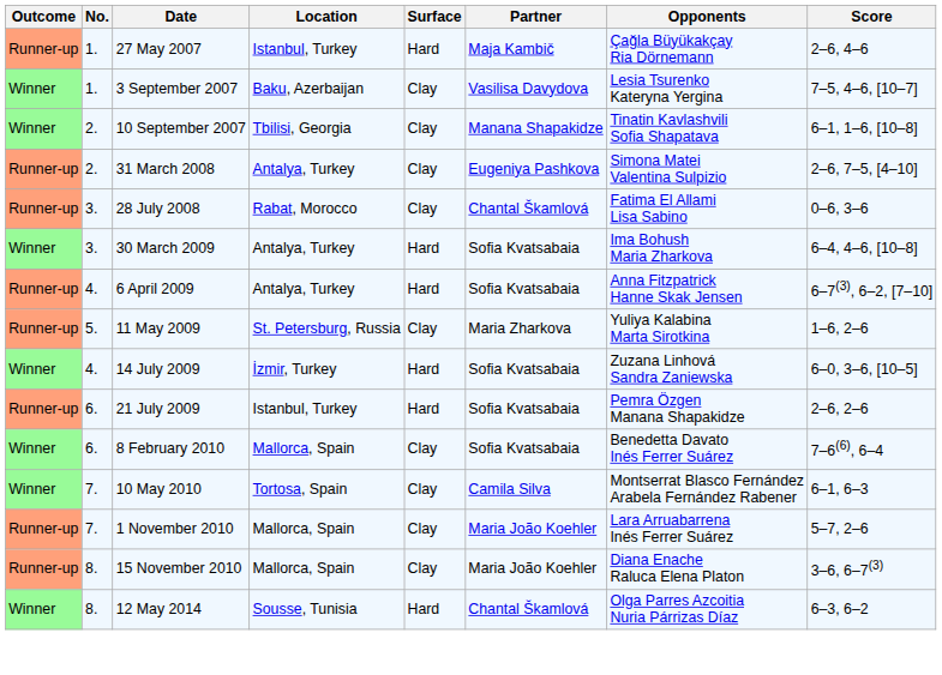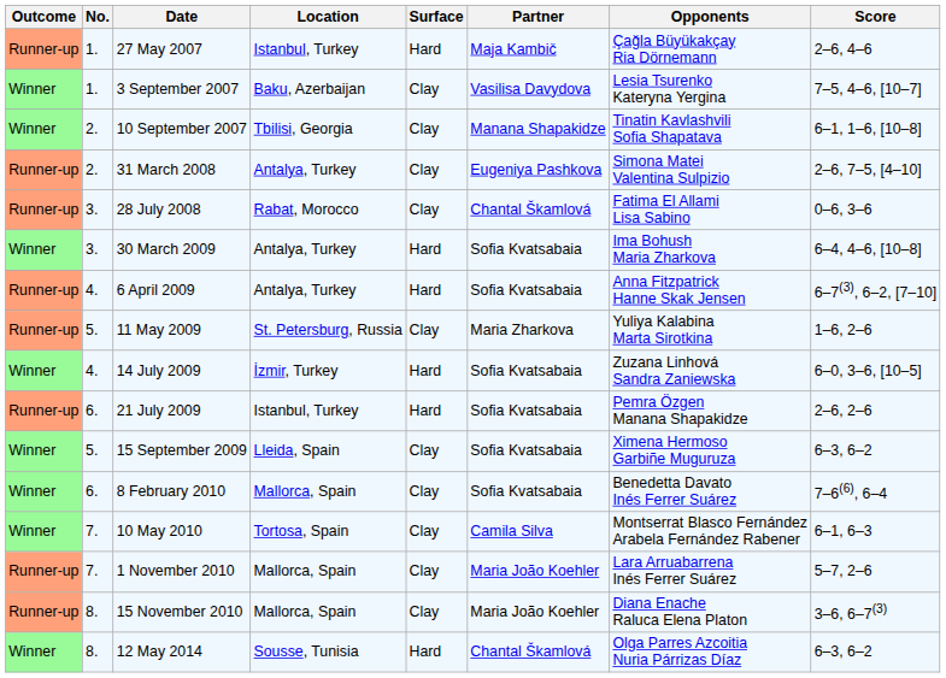+ row: Winner | 5. | 15 September 2009 | Lleida, Spain | Clay | Sofia Kvatsabaia | Ximena Hermoso Garbiñe Muguruza | 6–3, 6–2
